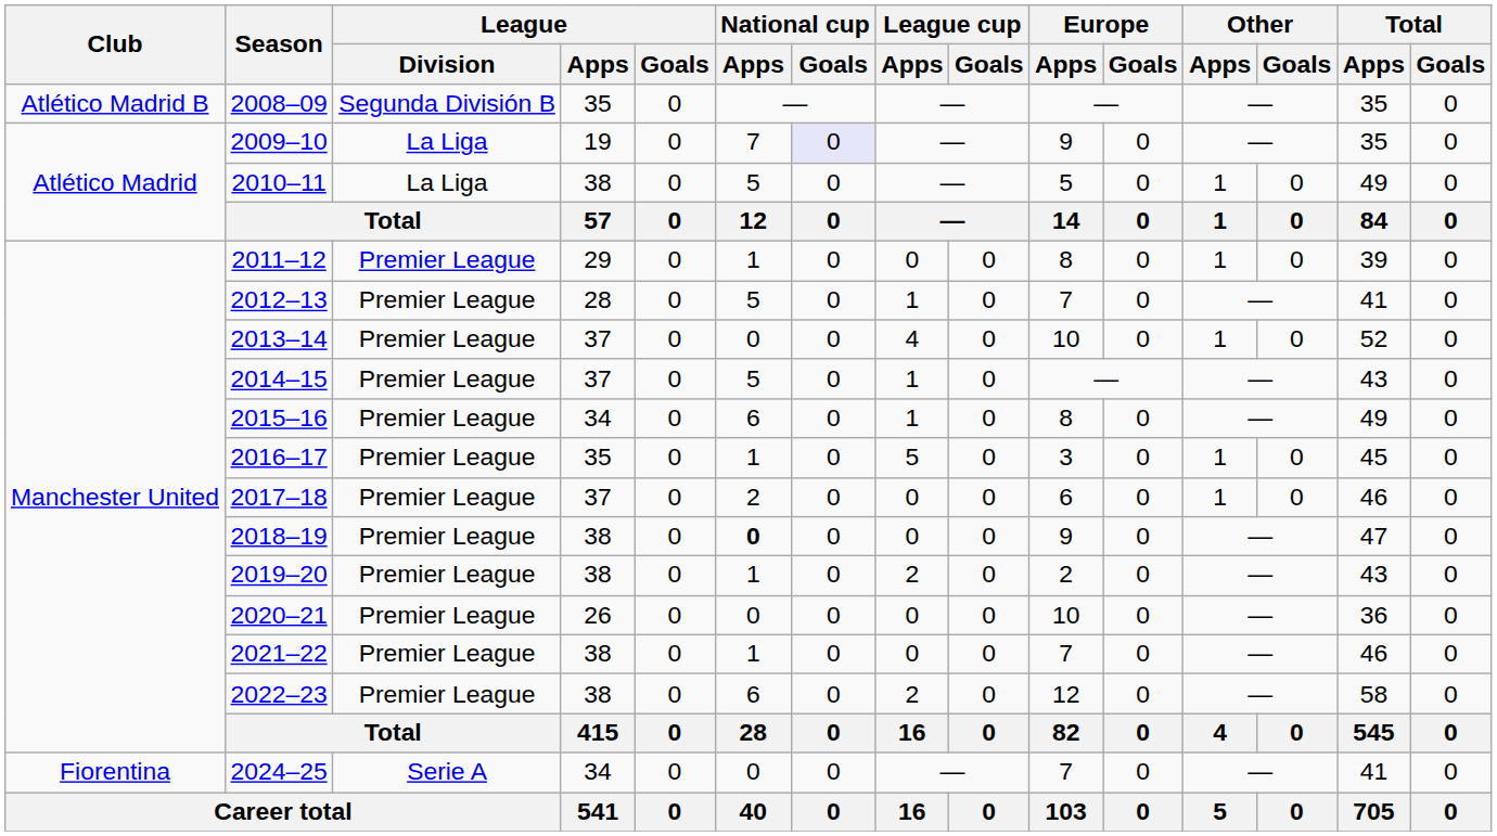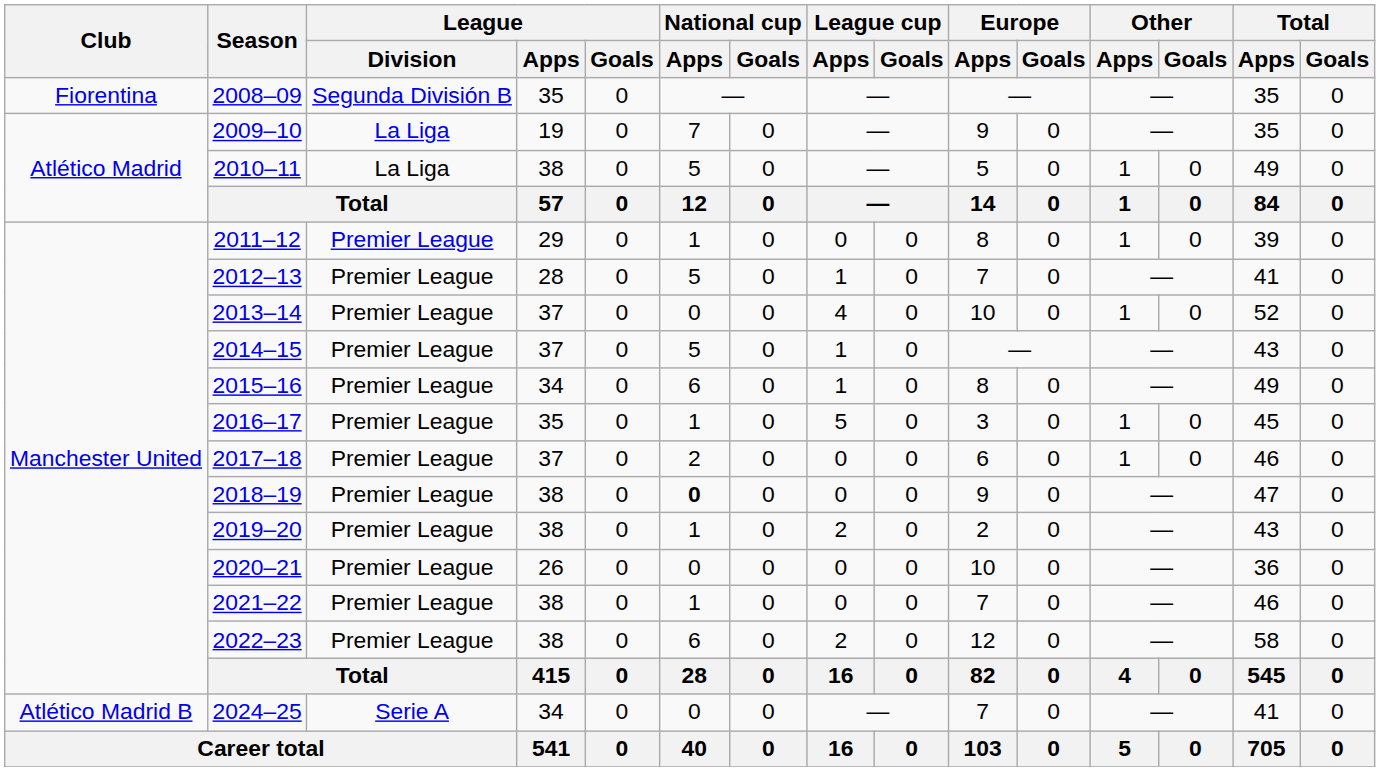2008–09 | Club: Atlético Madrid B -> Fiorentina
2009–10 | National cup / Goals: lavender background -> no background
2024–25 | Club: Fiorentina -> Atlético Madrid B
